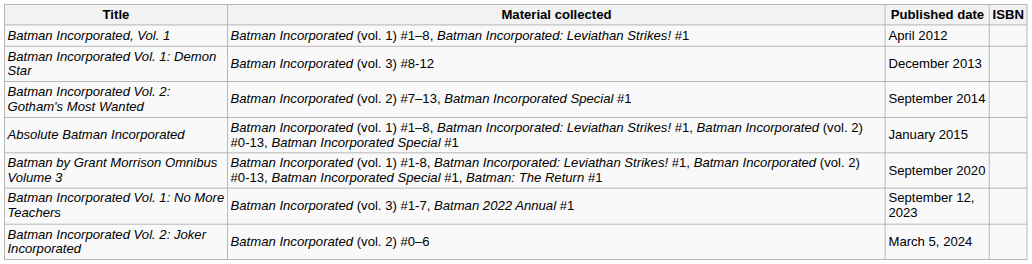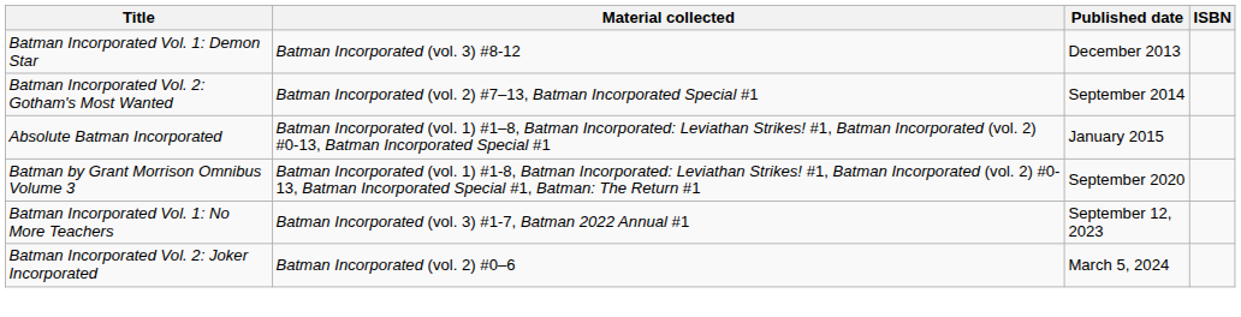- row: Batman Incorporated, Vol. 1 | Batman Incorporated (vol. 1) #1–8, Batman Incorporated: Leviathan Strikes! #1 | April 2012
